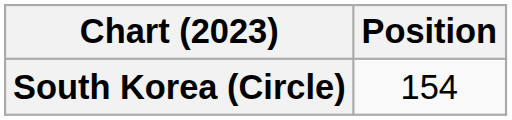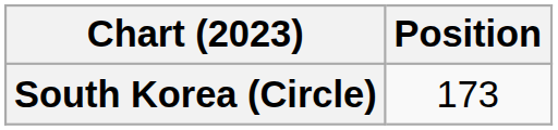South Korea (Circle) | Position: 154 -> 173
